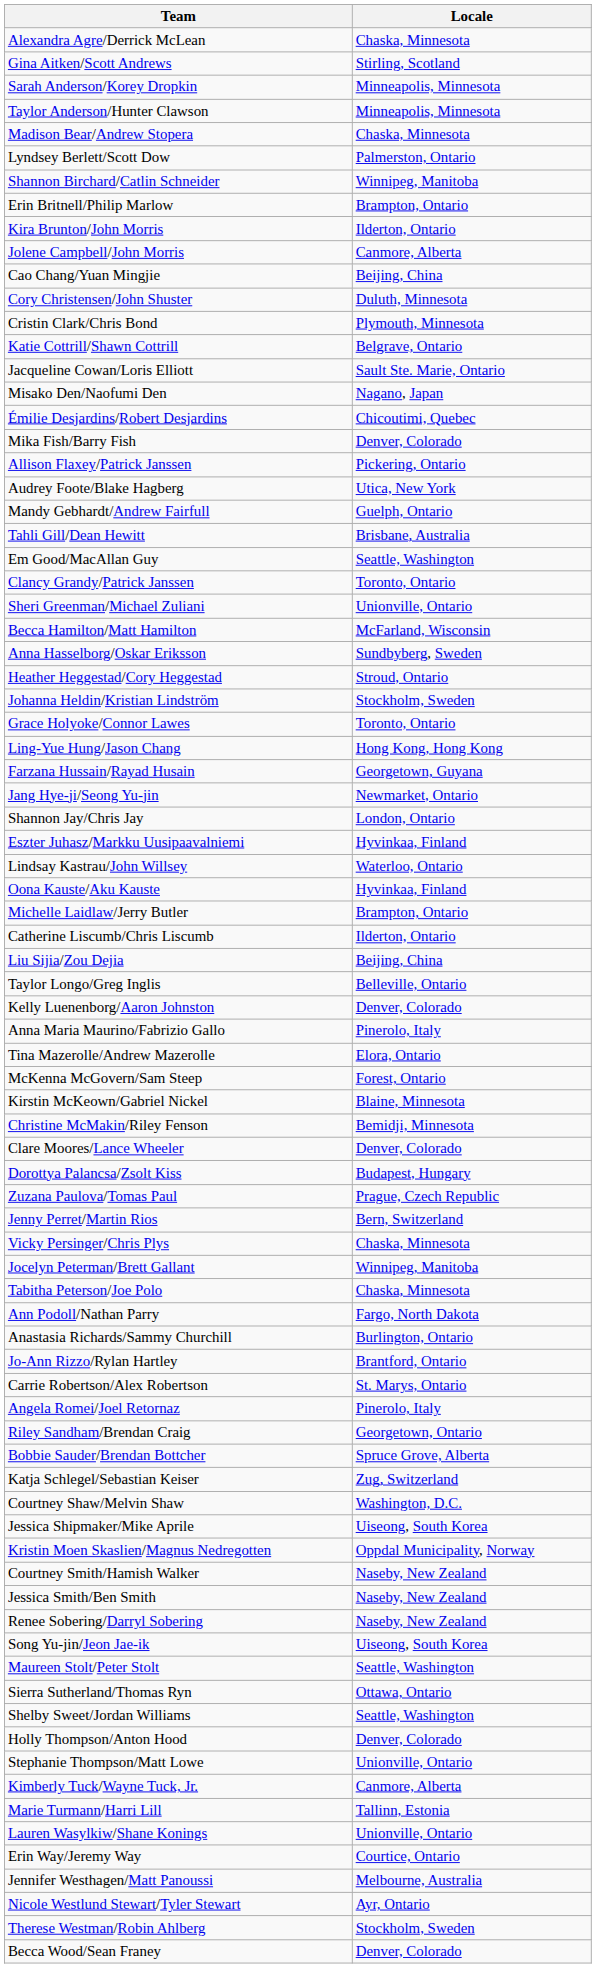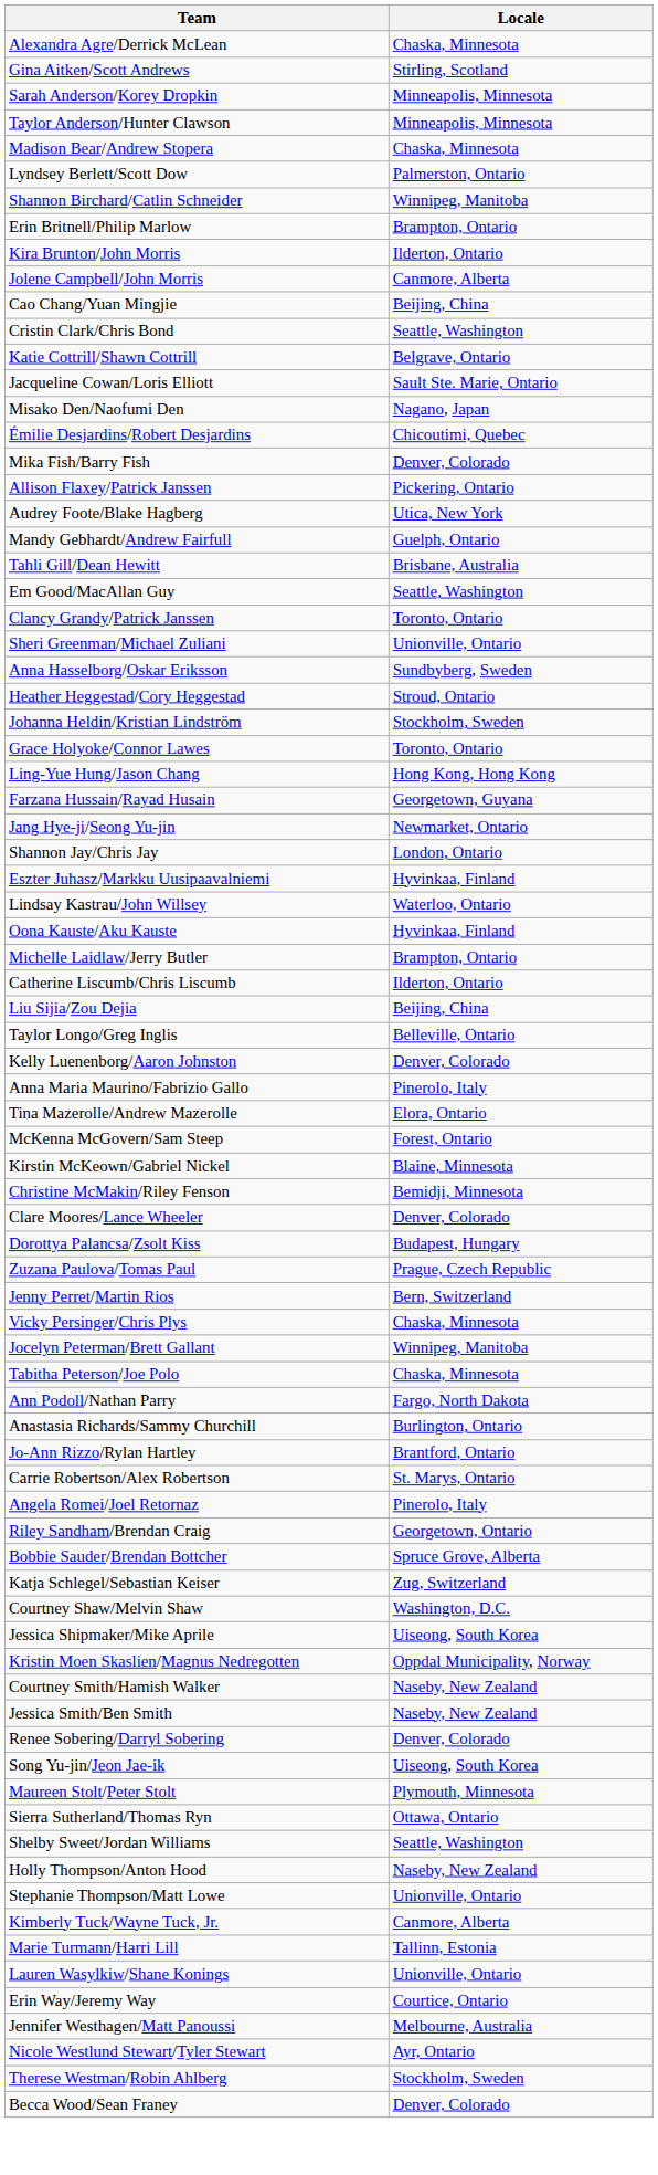- row: Cory Christensen/John Shuster | Duluth, Minnesota
Cristin Clark/Chris Bond | Locale: Plymouth, Minnesota -> Seattle, Washington
- row: Becca Hamilton/Matt Hamilton | McFarland, Wisconsin
Renee Sobering/Darryl Sobering | Locale: Naseby, New Zealand -> Denver, Colorado
Maureen Stolt/Peter Stolt | Locale: Seattle, Washington -> Plymouth, Minnesota
Holly Thompson/Anton Hood | Locale: Denver, Colorado -> Naseby, New Zealand
